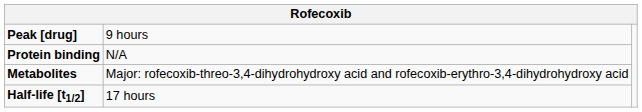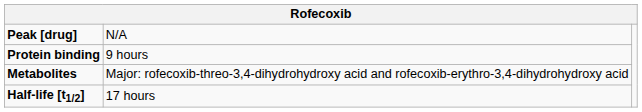Peak [drug] | column 2: 9 hours -> N/A
Protein binding | column 2: N/A -> 9 hours
